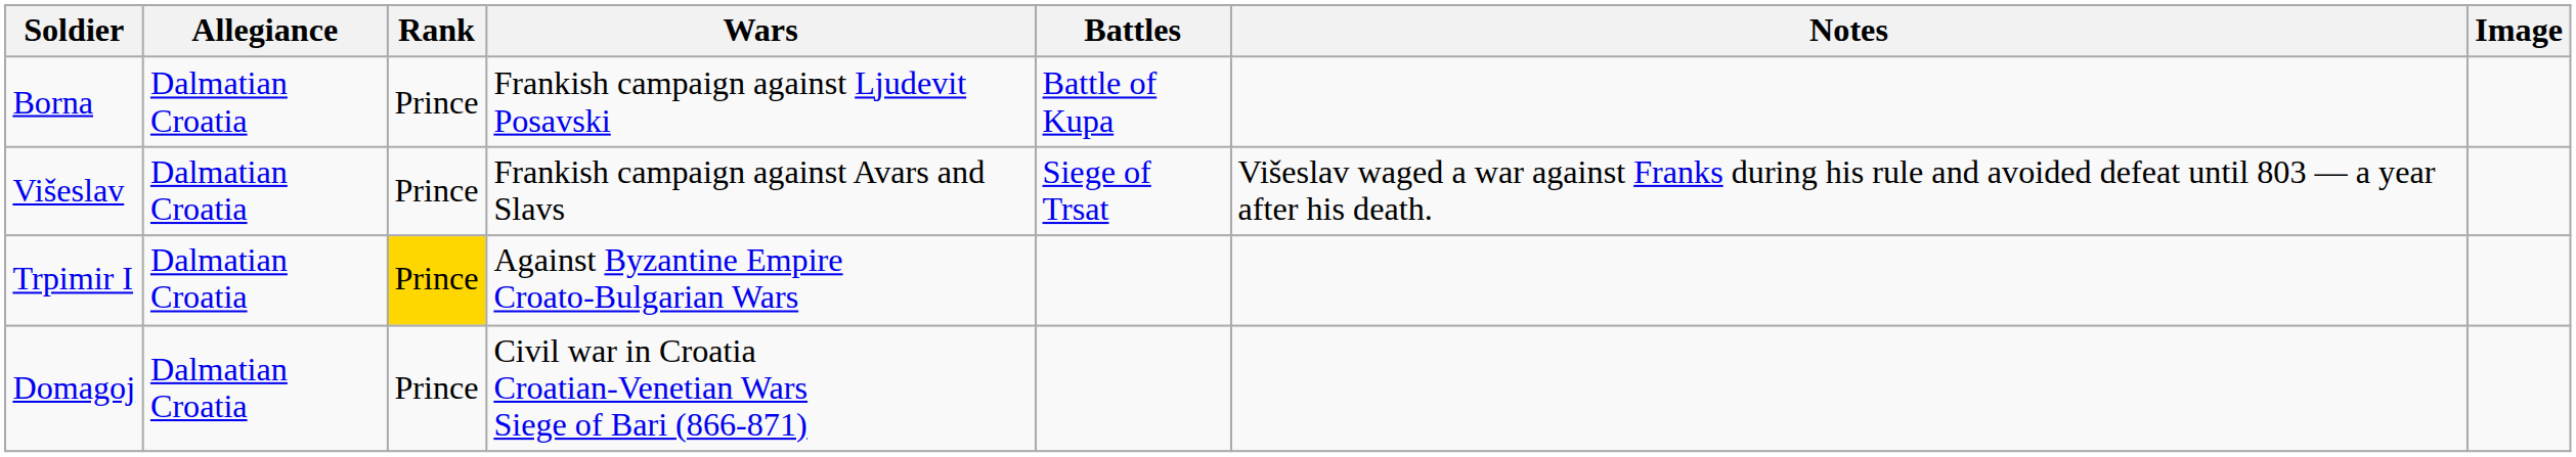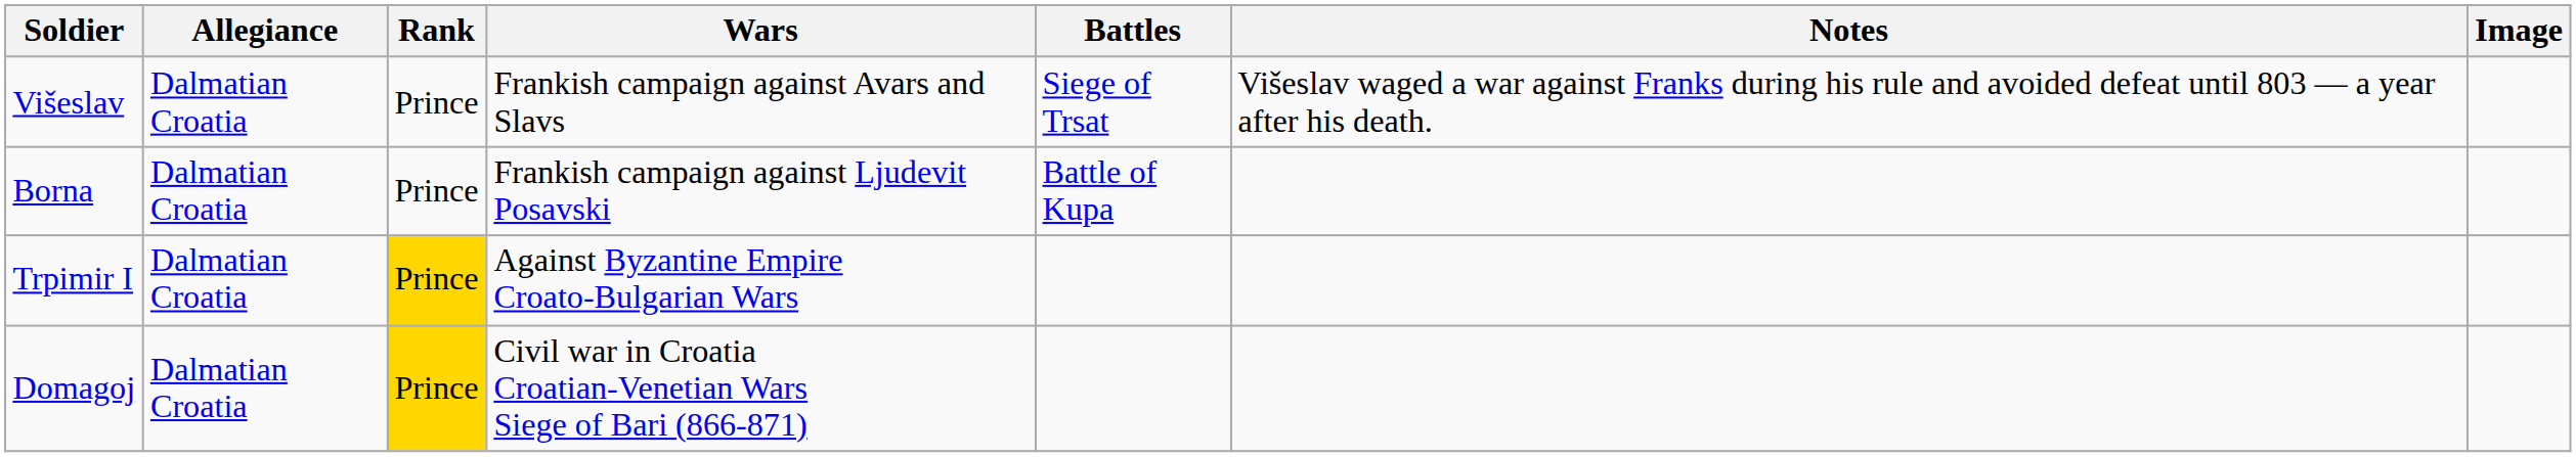rows swapped: Višeslav <-> Borna
Domagoj | Rank: no background -> gold background
